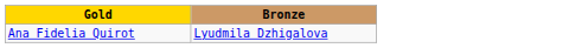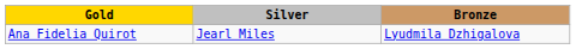+ column: Silver | Jearl Miles
